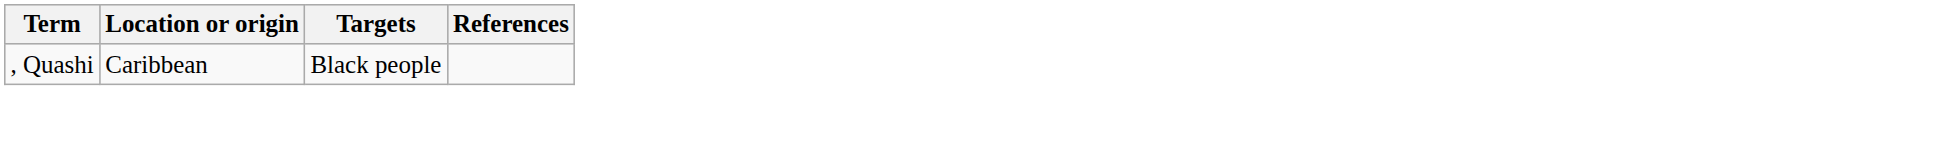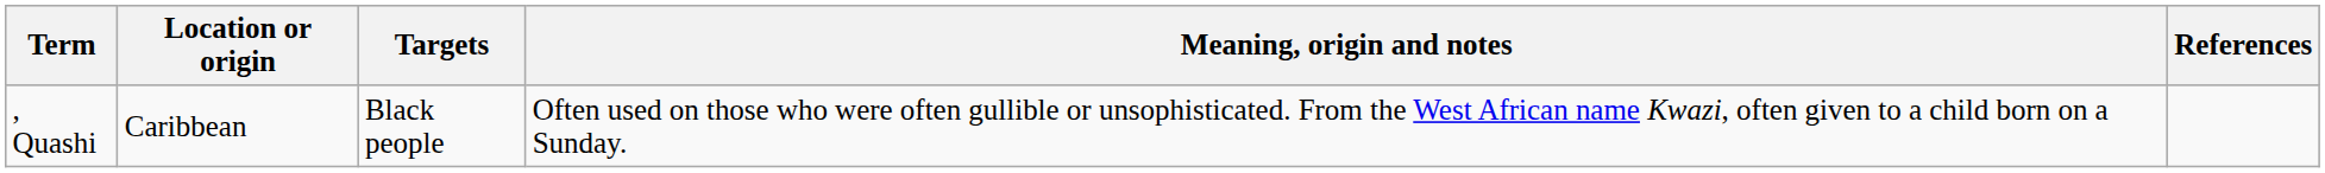+ column: Meaning, origin and notes | Often used on those who were often gullible or unsophisticated. From the West African name Kwazi, often given to a child born on a Sunday.
